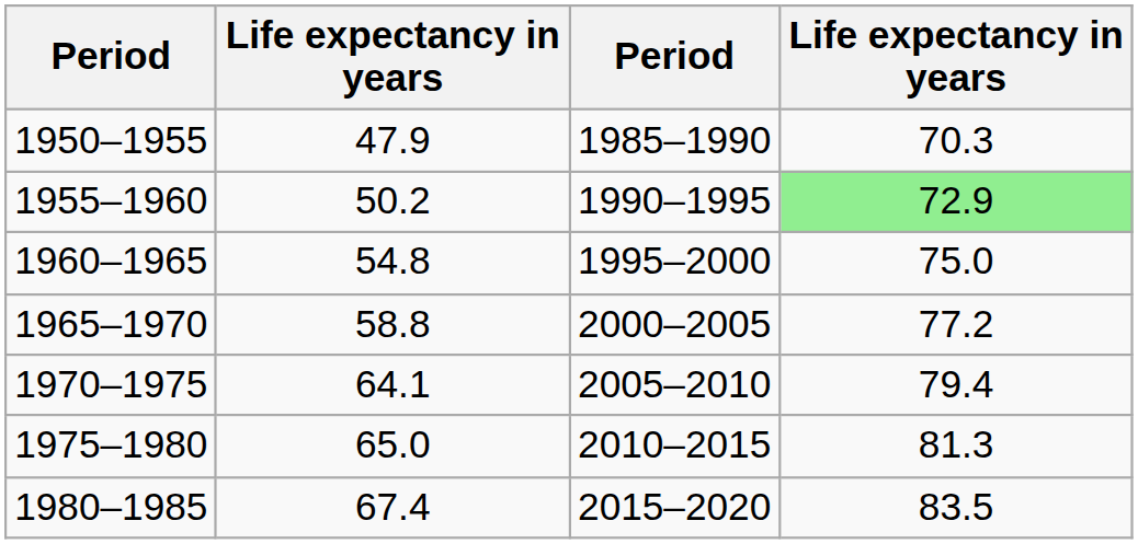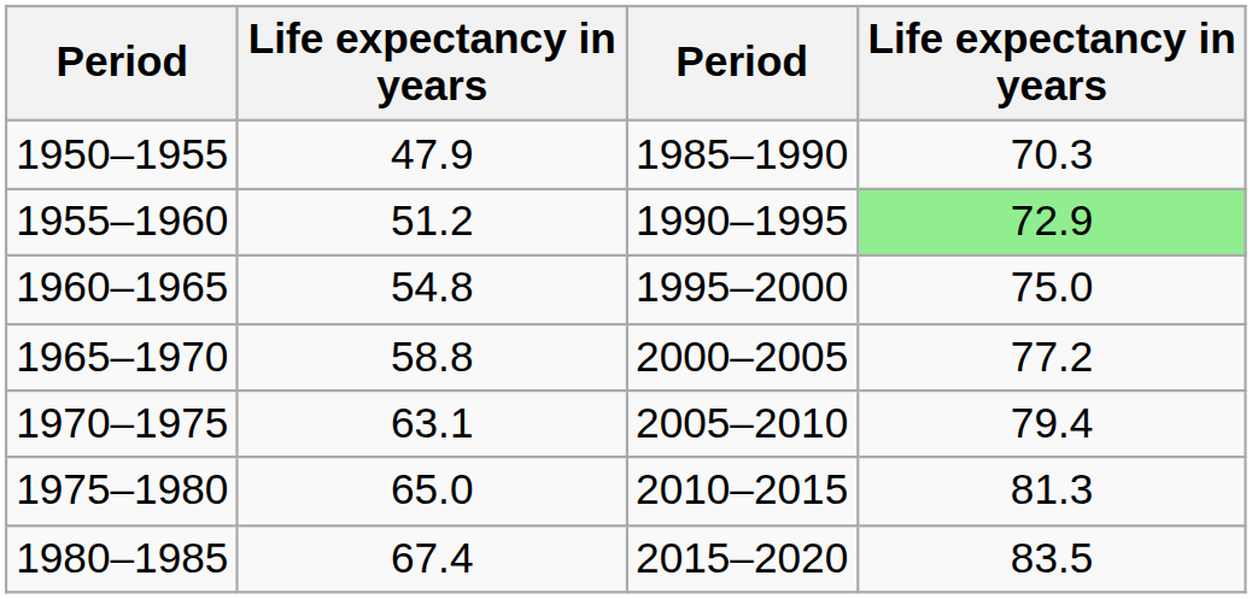1955–1960 | column 2: 50.2 -> 51.2
1970–1975 | column 2: 64.1 -> 63.1
